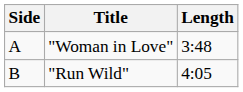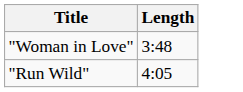- column: Side | A | B
